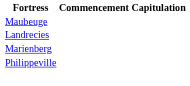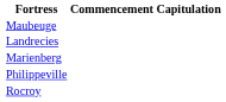+ row: Rocroy
